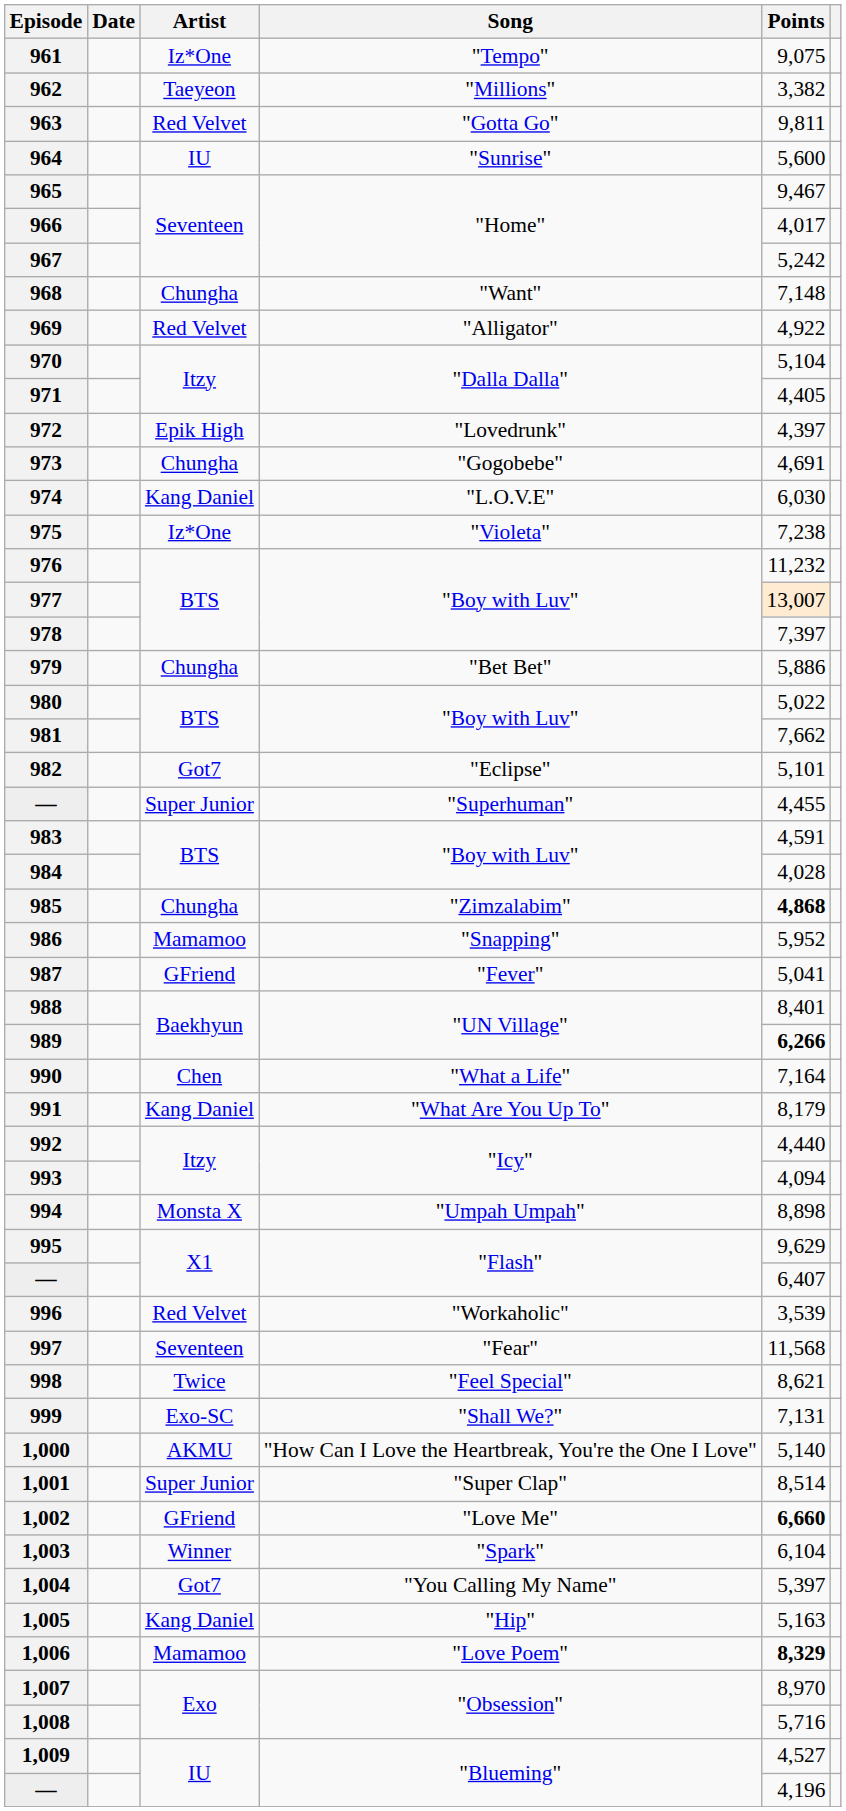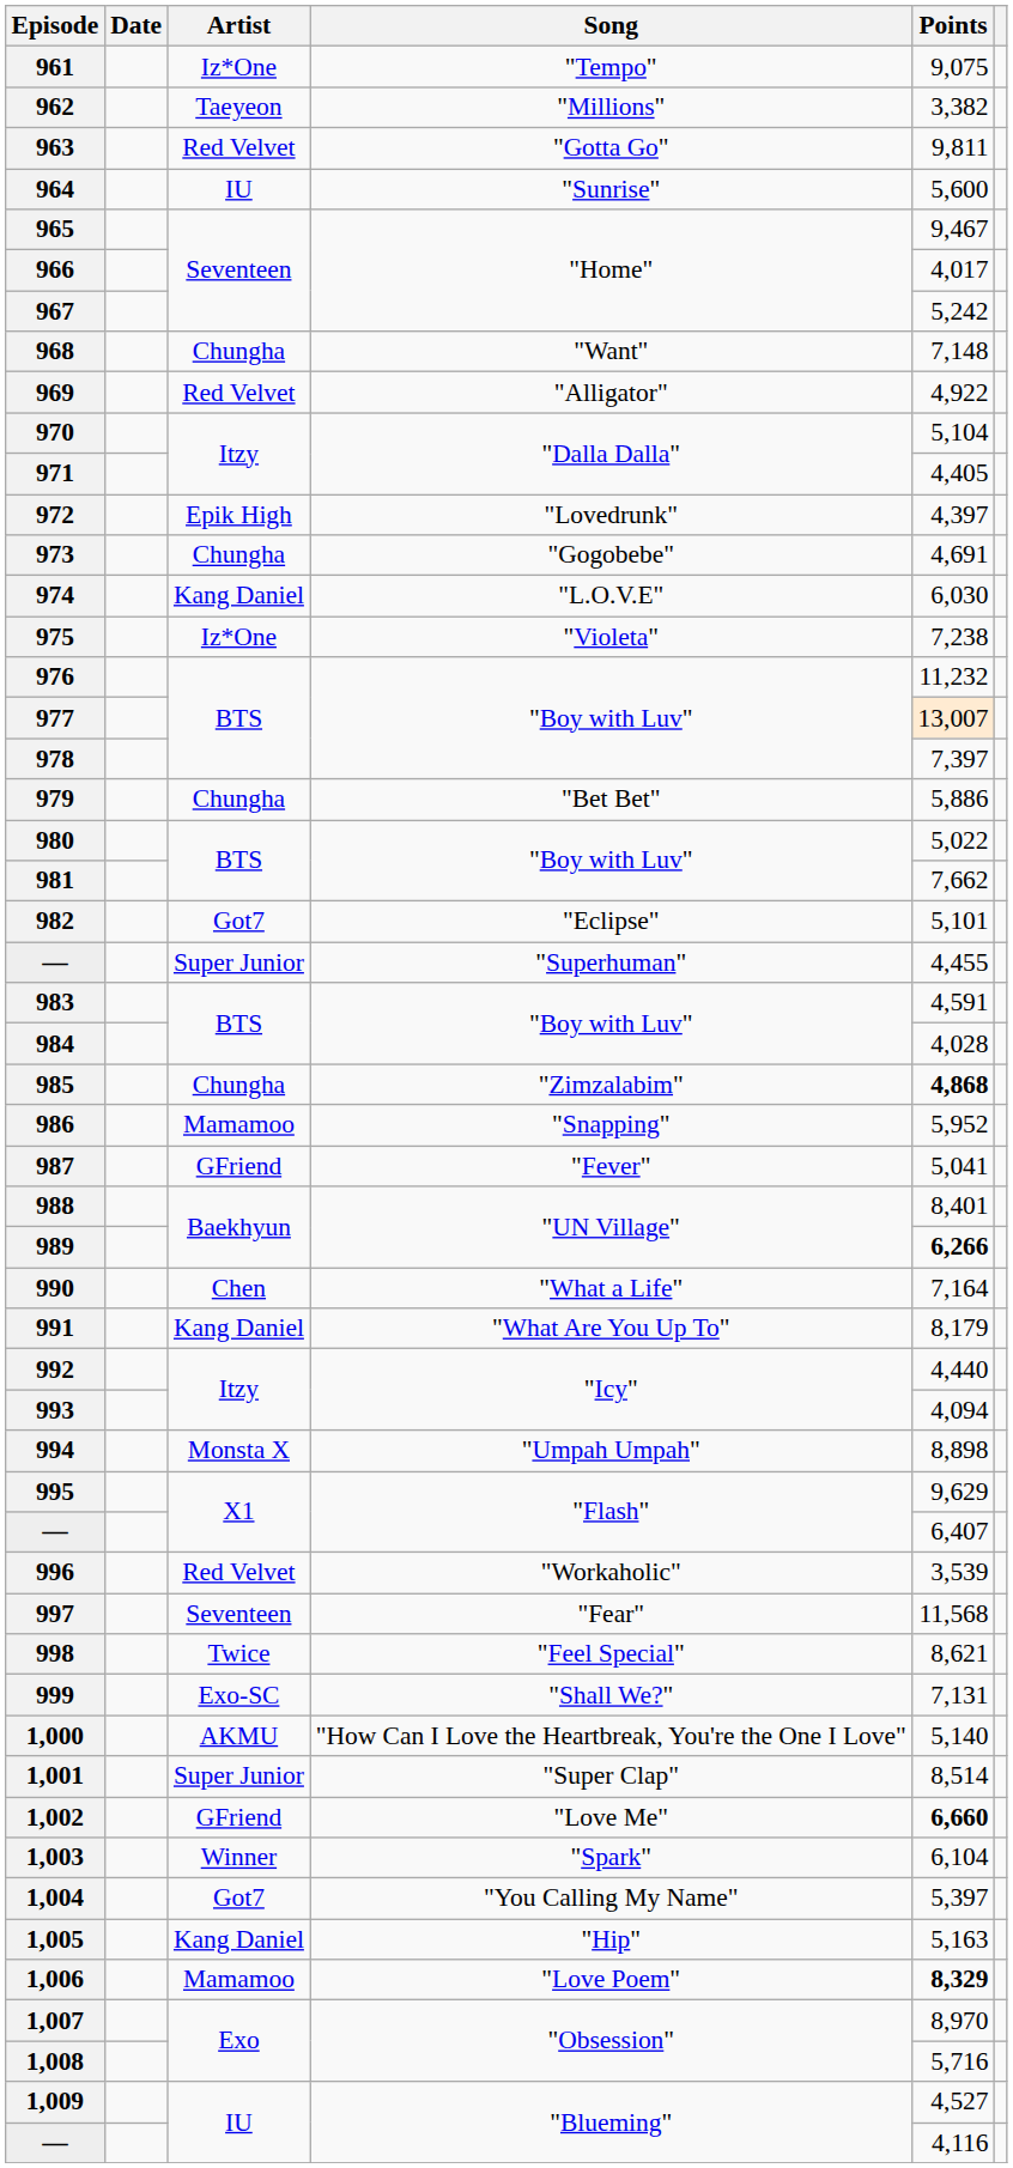— / "Blueming" | Points: 4,196 -> 4,116
